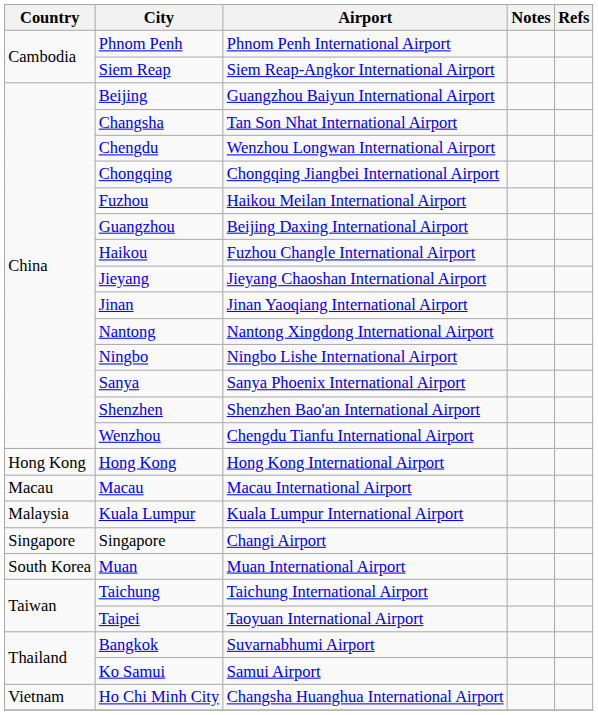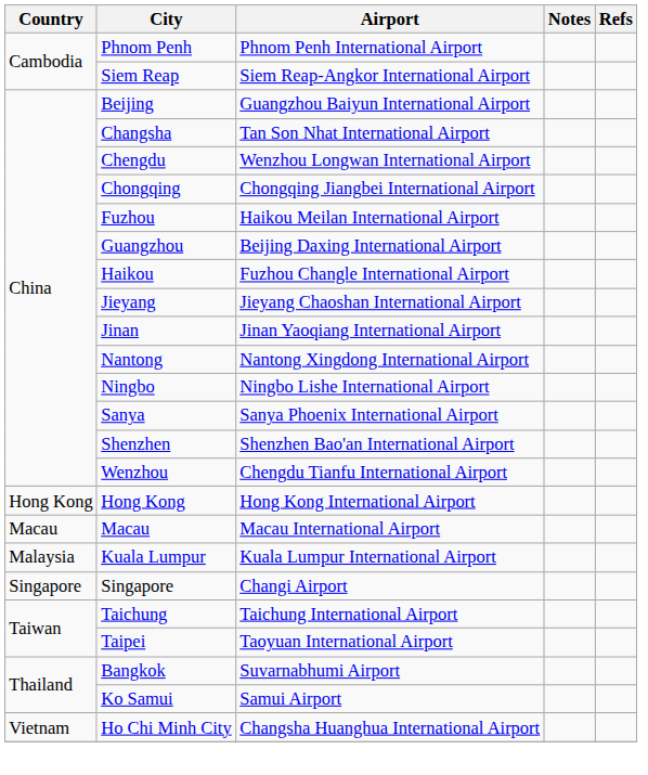- row: South Korea | Muan | Muan International Airport
